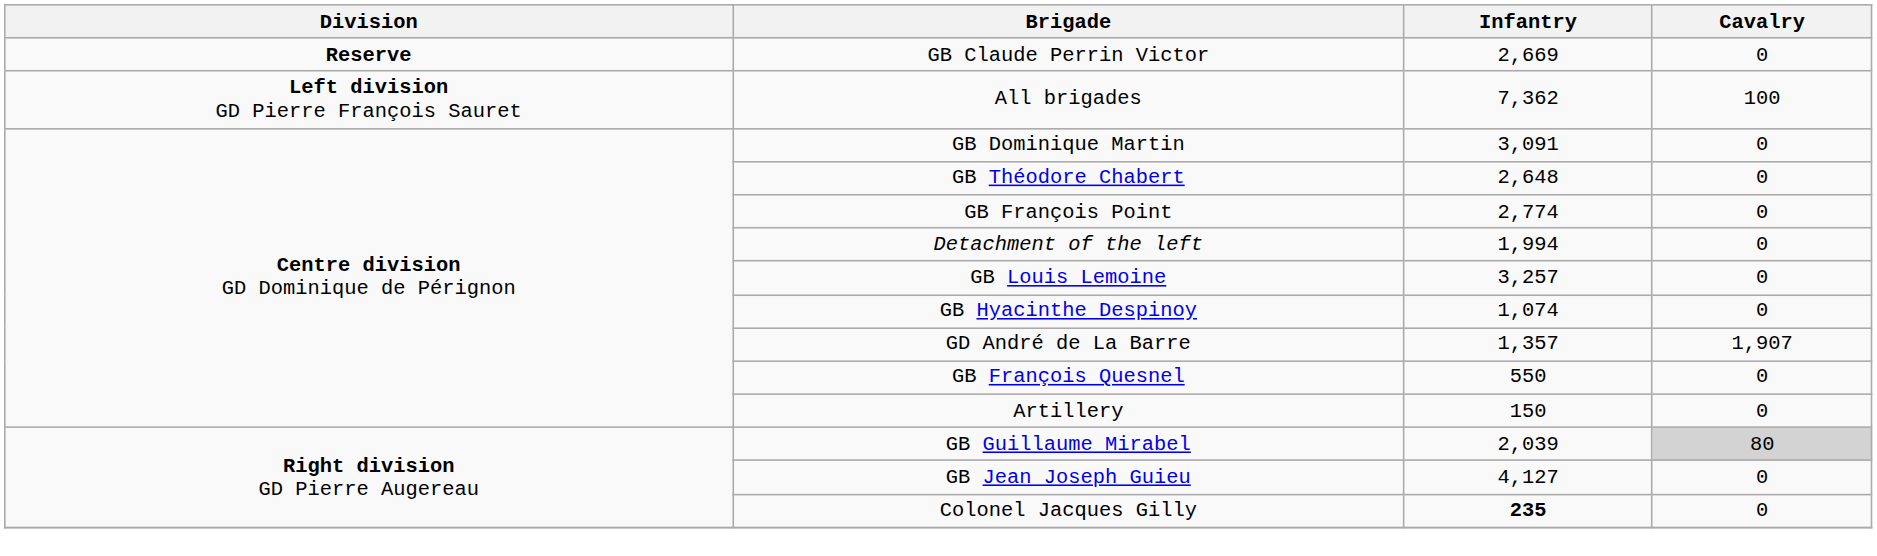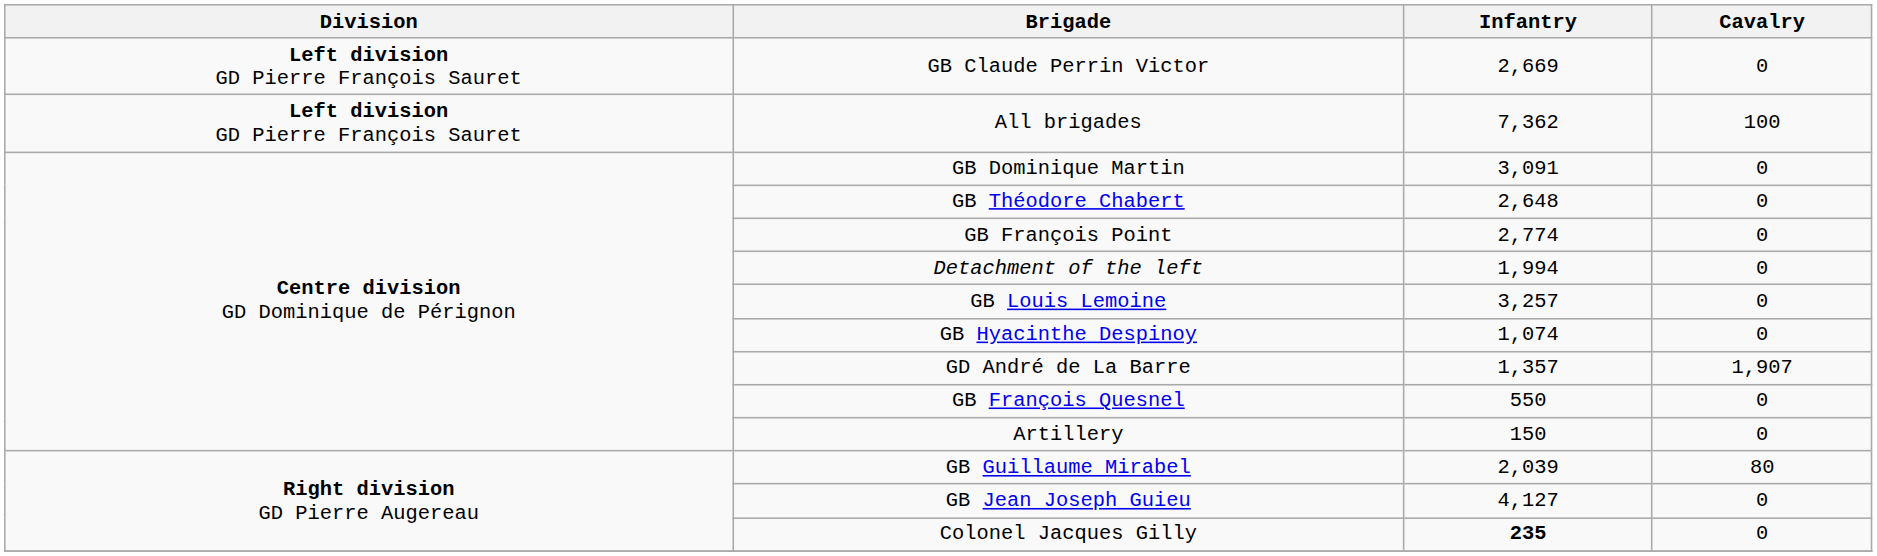GB Claude Perrin Victor | Division: Reserve -> Left division GD Pierre François Sauret
GB Guillaume Mirabel | Cavalry: lightgrey background -> no background
